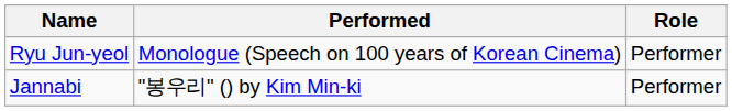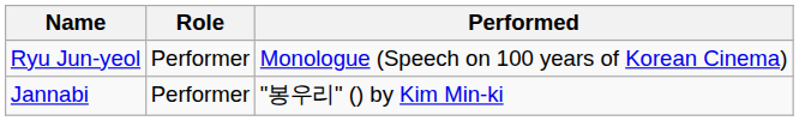columns swapped: Role <-> Performed
